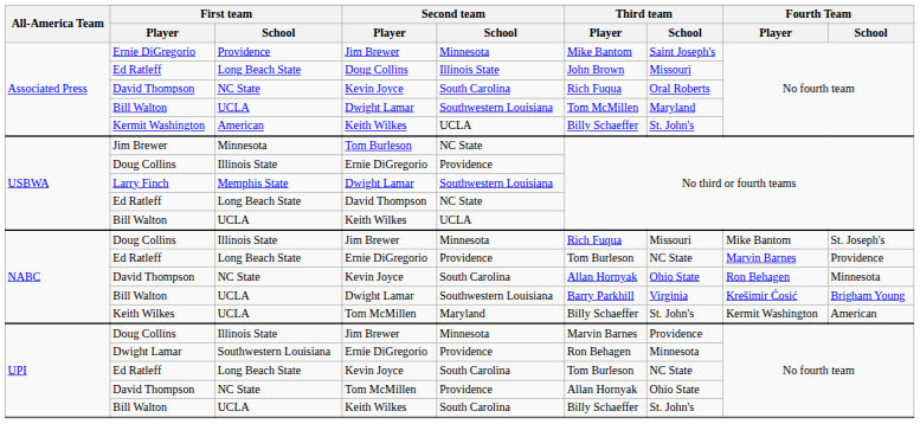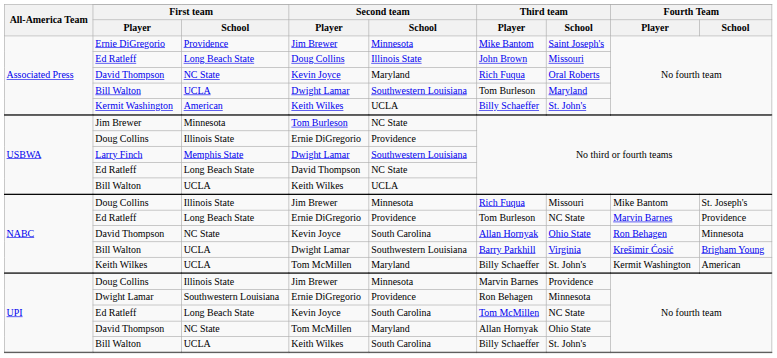Associated Press / David Thompson | Second team / School: South Carolina -> Maryland
Associated Press / Bill Walton | Third team / Player: Tom McMillen -> Tom Burleson
UPI / Ed Ratleff | Third team / Player: Tom Burleson -> Tom McMillen
UPI / David Thompson | Second team / School: Providence -> Maryland
